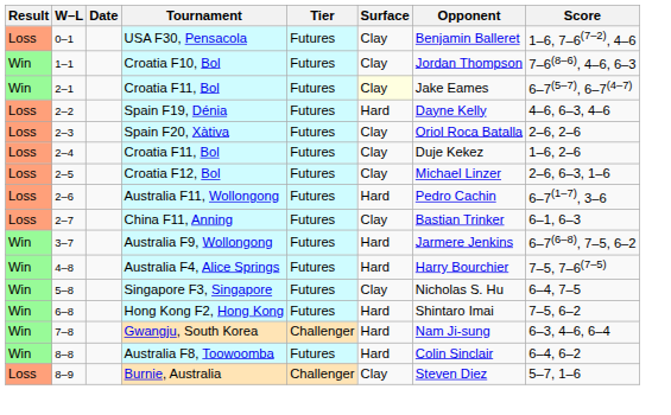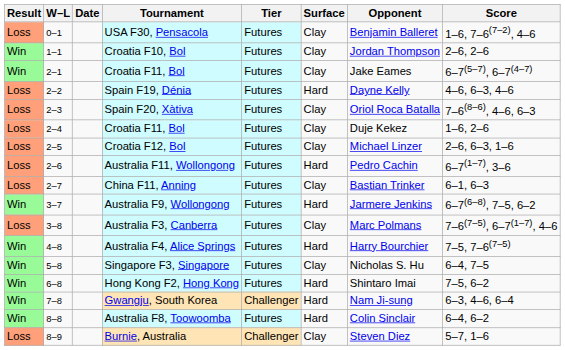Croatia F10, Bol | Score: 7–6(8–6), 4–6, 6–3 -> 2–6, 2–6
2–1 / Croatia F11, Bol | Surface: lightyellow background -> no background
Spain F20, Xàtiva | Score: 2–6, 2–6 -> 7–6(8–6), 4–6, 6–3
+ row: Loss | 3–8 | Australia F3, Canberra | Futures | Clay | Marc Polmans | 7–6(7–5), 6–7(1–7), 4–6
